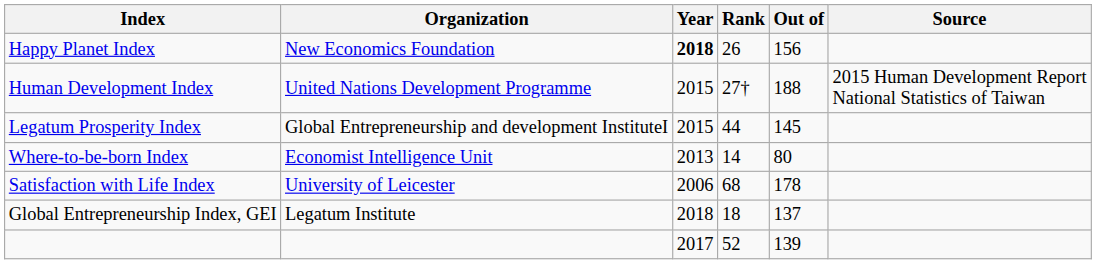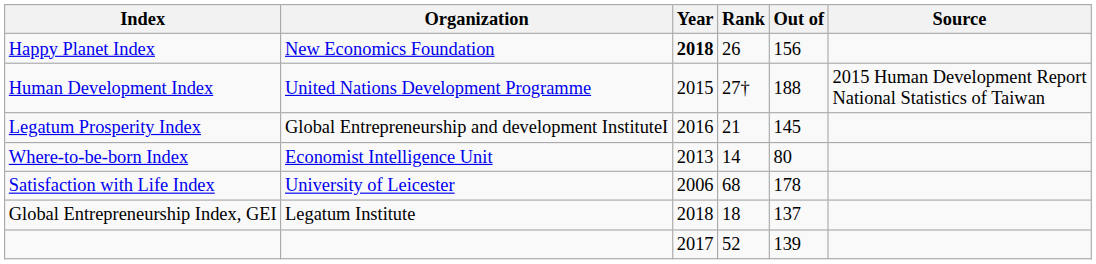Legatum Prosperity Index | Year: 2015 -> 2016
Legatum Prosperity Index | Rank: 44 -> 21
